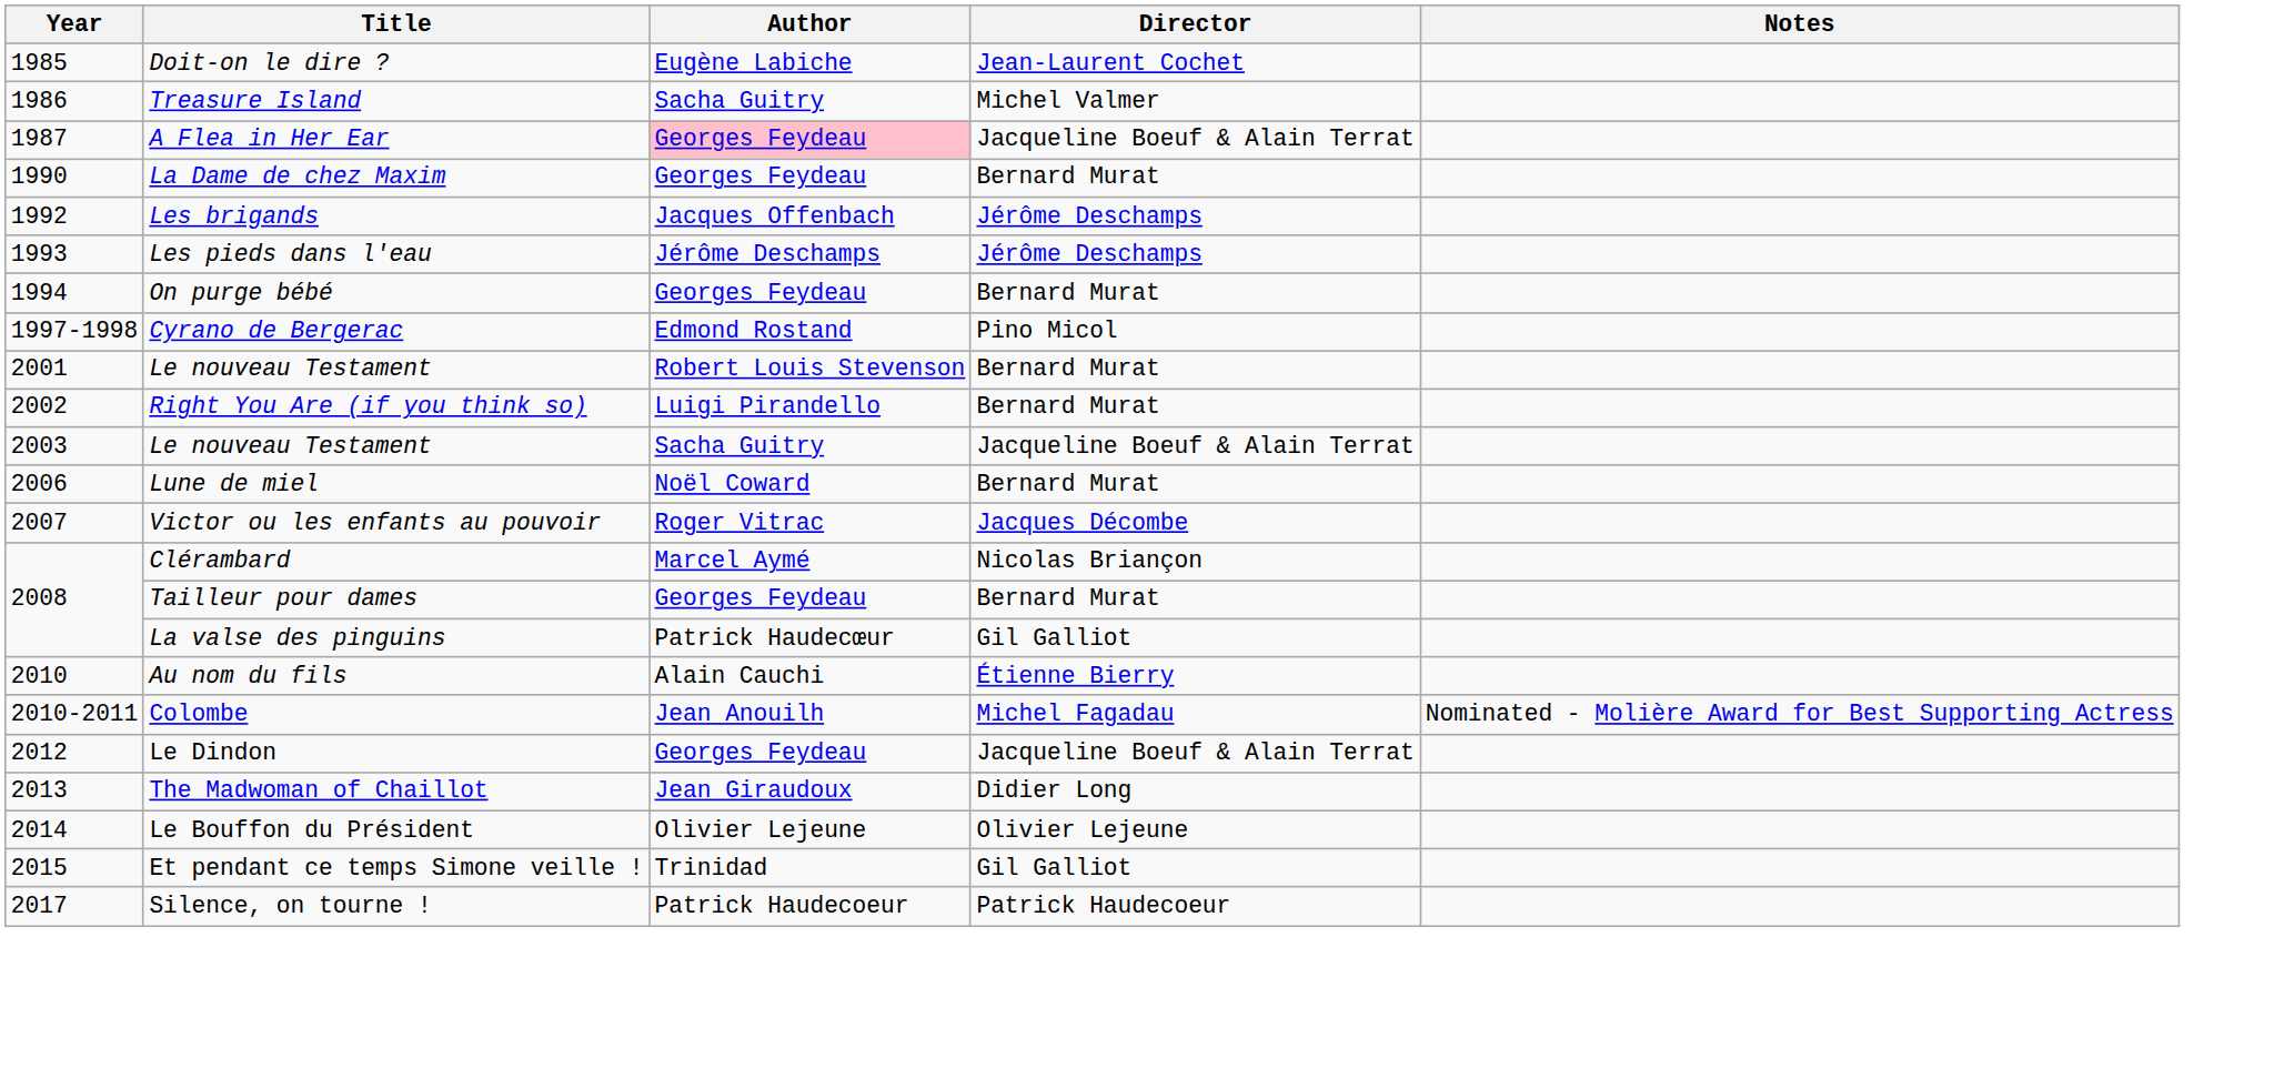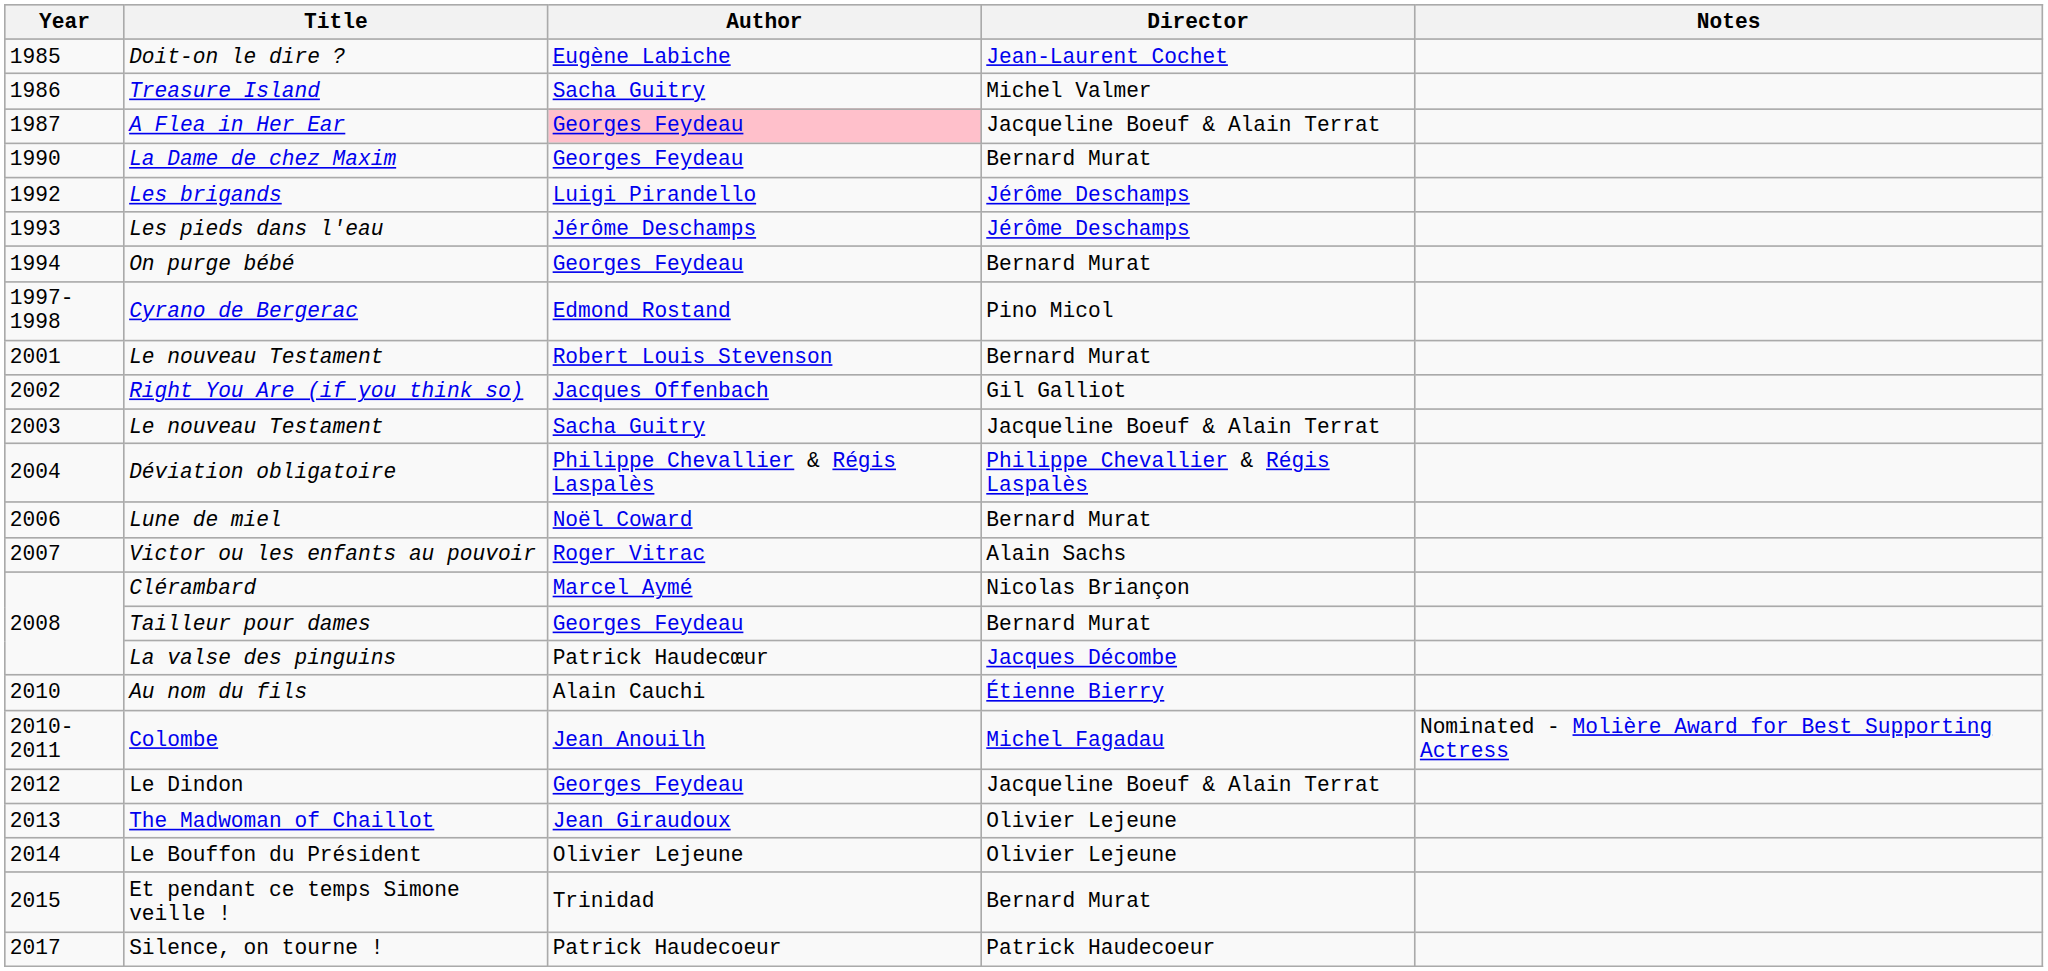Les brigands | Author: Jacques Offenbach -> Luigi Pirandello
Right You Are (if you think so) | Author: Luigi Pirandello -> Jacques Offenbach
Right You Are (if you think so) | Director: Bernard Murat -> Gil Galliot
+ row: 2004 | Déviation obligatoire | Philippe Chevallier & Régis Laspalès | Philippe Chevallier & Régis Laspalès
Victor ou les enfants au pouvoir | Director: Jacques Décombe -> Alain Sachs
La valse des pinguins | Director: Gil Galliot -> Jacques Décombe
The Madwoman of Chaillot | Director: Didier Long -> Olivier Lejeune
Et pendant ce temps Simone veille ! | Director: Gil Galliot -> Bernard Murat
